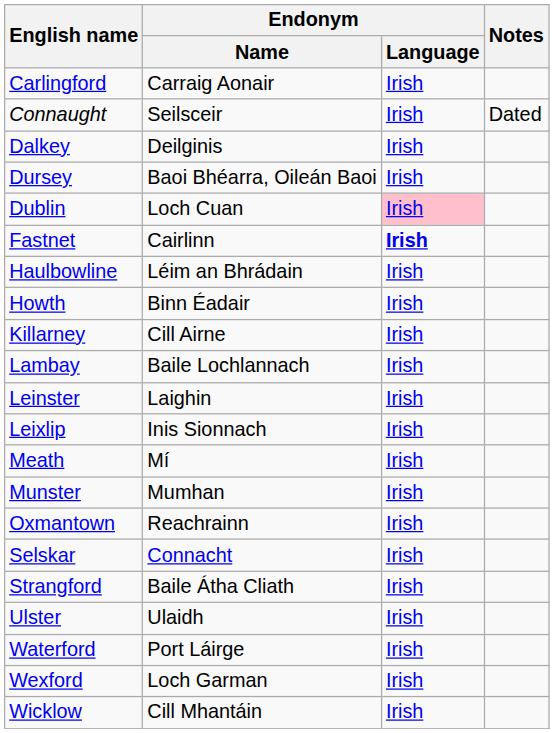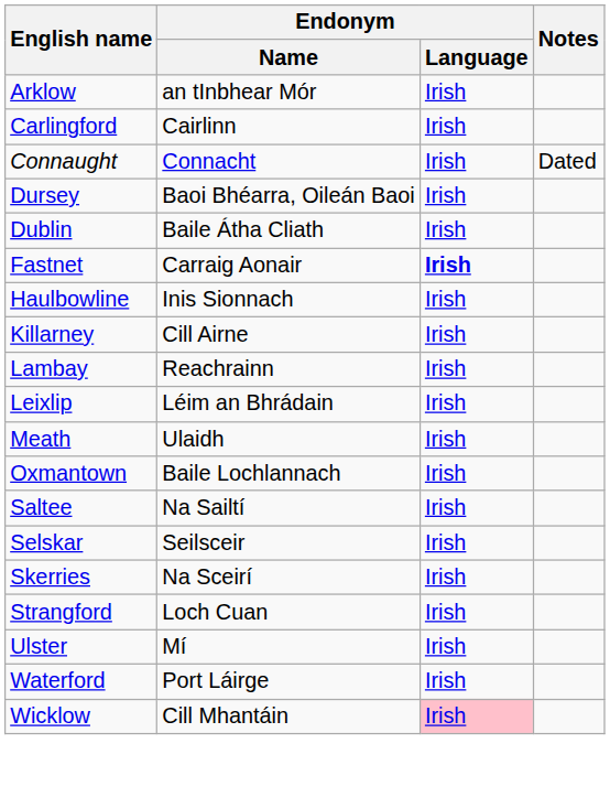+ row: Arklow | an tInbhear Mór | Irish
Carlingford | Endonym / Name: Carraig Aonair -> Cairlinn
Connaught | Endonym / Name: Seilsceir -> Connacht
- row: Dalkey | Deilginis | Irish
Dublin | Endonym / Name: Loch Cuan -> Baile Átha Cliath
Dublin | Endonym / Language: pink background -> no background
Fastnet | Endonym / Name: Cairlinn -> Carraig Aonair
Haulbowline | Endonym / Name: Léim an Bhrádain -> Inis Sionnach
- row: Howth | Binn Éadair | Irish
Lambay | Endonym / Name: Baile Lochlannach -> Reachrainn
- row: Leinster | Laighin | Irish
Leixlip | Endonym / Name: Inis Sionnach -> Léim an Bhrádain
Meath | Endonym / Name: Mí -> Ulaidh
- row: Munster | Mumhan | Irish
Oxmantown | Endonym / Name: Reachrainn -> Baile Lochlannach
+ row: Saltee | Na Sailtí | Irish
Selskar | Endonym / Name: Connacht -> Seilsceir
+ row: Skerries | Na Sceirí | Irish
Strangford | Endonym / Name: Baile Átha Cliath -> Loch Cuan
Ulster | Endonym / Name: Ulaidh -> Mí
- row: Wexford | Loch Garman | Irish
Wicklow | Endonym / Language: no background -> pink background
